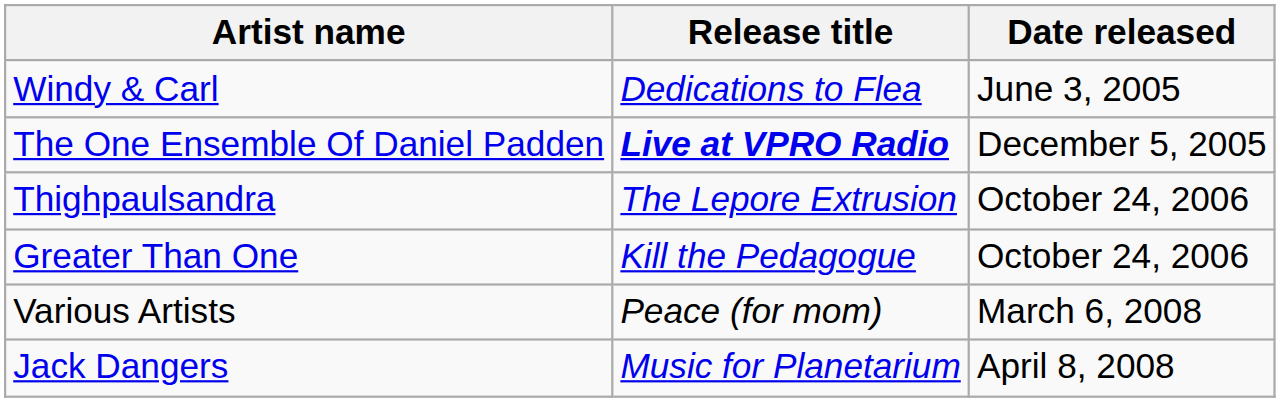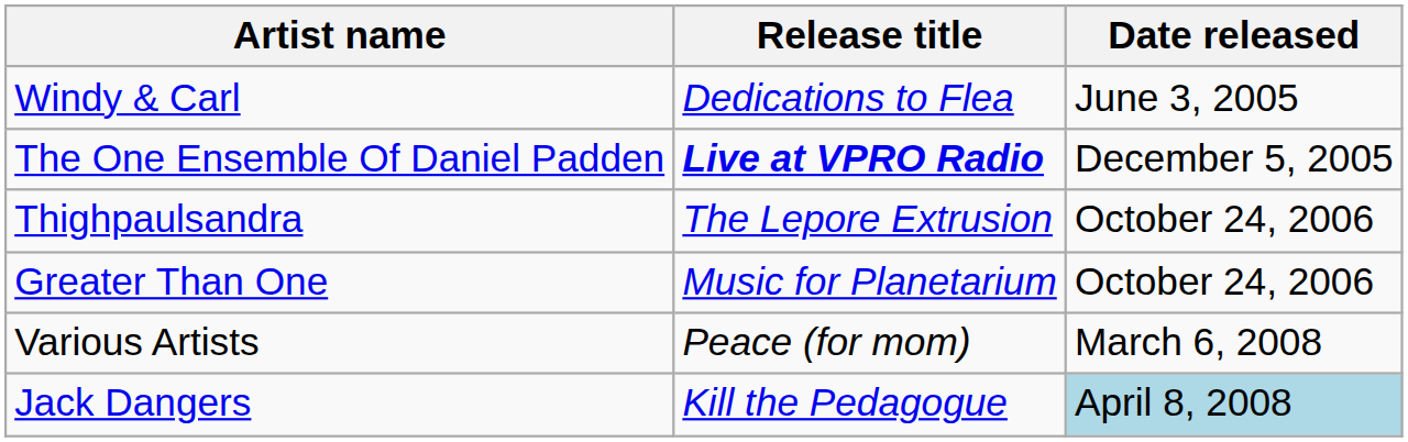Greater Than One | Release title: Kill the Pedagogue -> Music for Planetarium
Jack Dangers | Release title: Music for Planetarium -> Kill the Pedagogue
Jack Dangers | Date released: no background -> lightblue background
